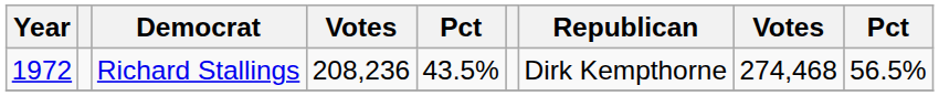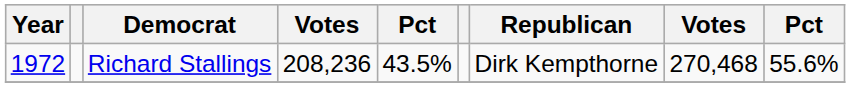Richard Stallings | column 8: 274,468 -> 270,468
Richard Stallings | column 9: 56.5% -> 55.6%
